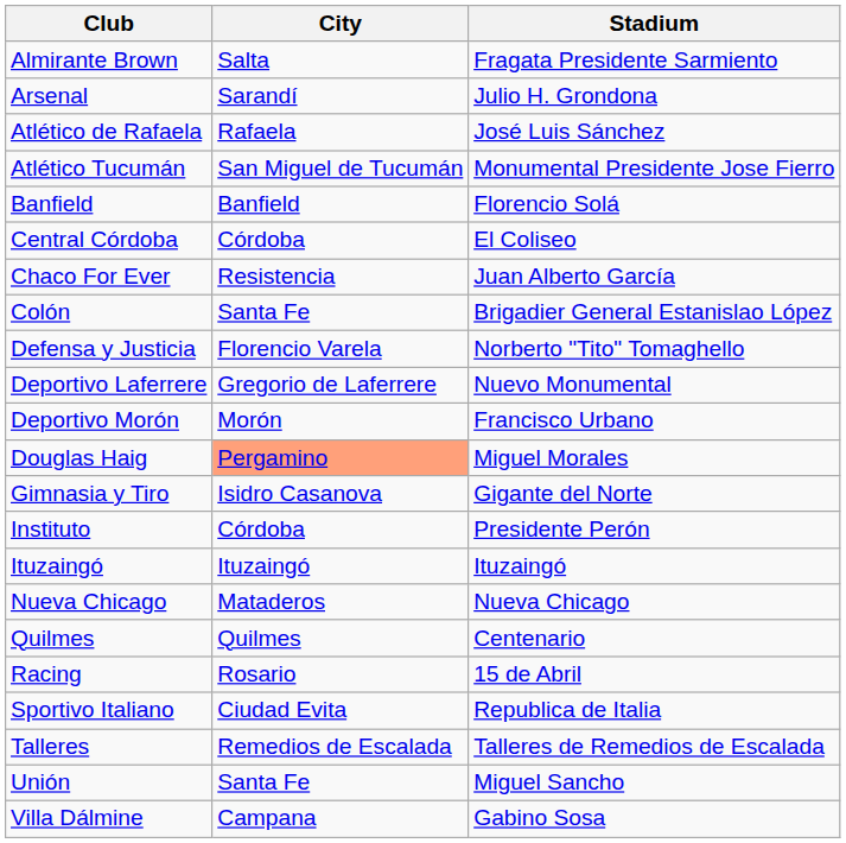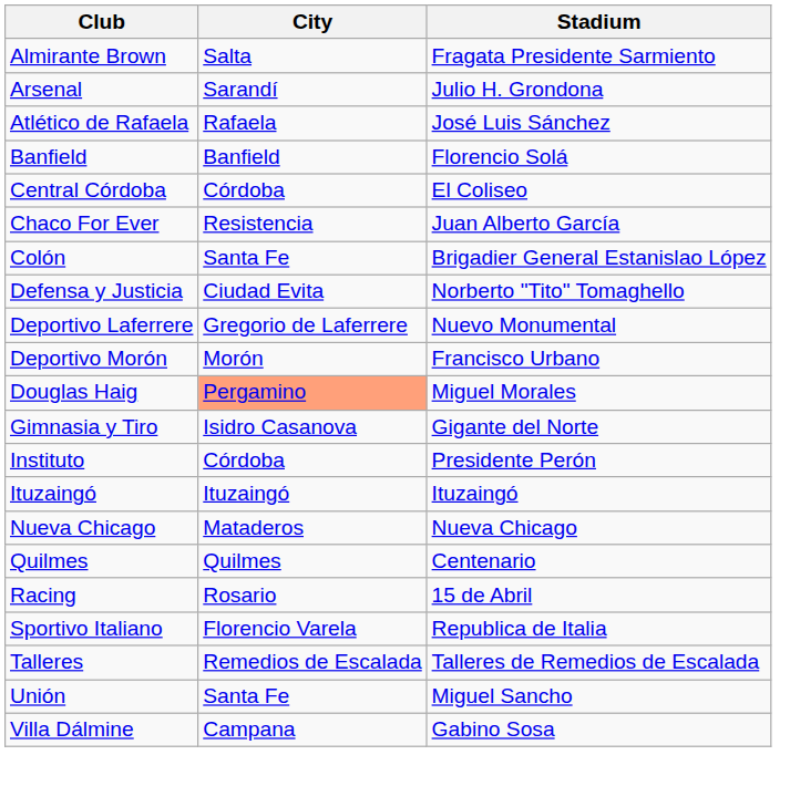- row: Atlético Tucumán | San Miguel de Tucumán | Monumental Presidente Jose Fierro
Defensa y Justicia | City: Florencio Varela -> Ciudad Evita
Sportivo Italiano | City: Ciudad Evita -> Florencio Varela
